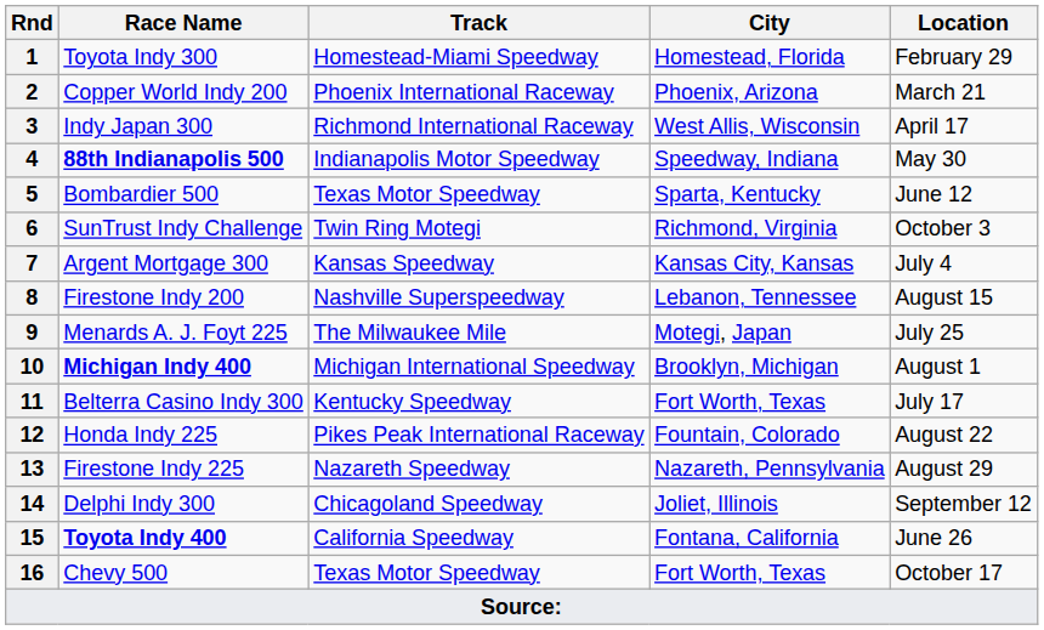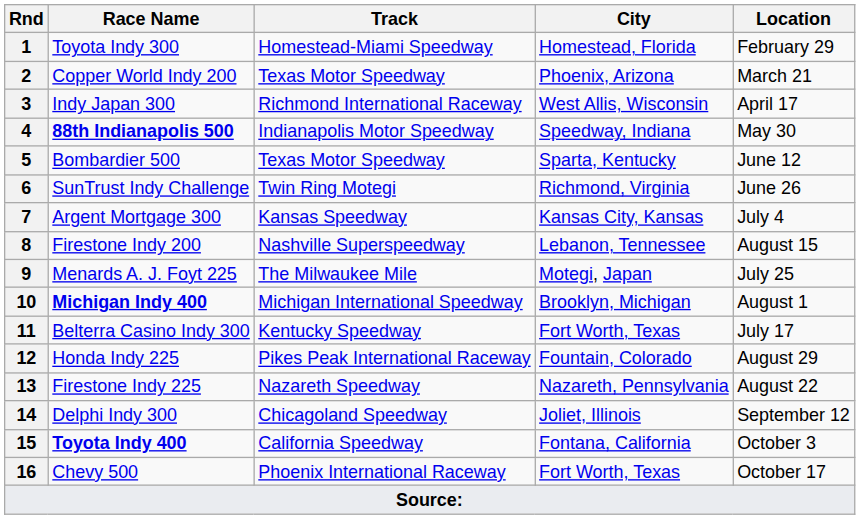2 | Track: Phoenix International Raceway -> Texas Motor Speedway
6 | Location: October 3 -> June 26
12 | Location: August 22 -> August 29
13 | Location: August 29 -> August 22
15 | Location: June 26 -> October 3
16 | Track: Texas Motor Speedway -> Phoenix International Raceway
